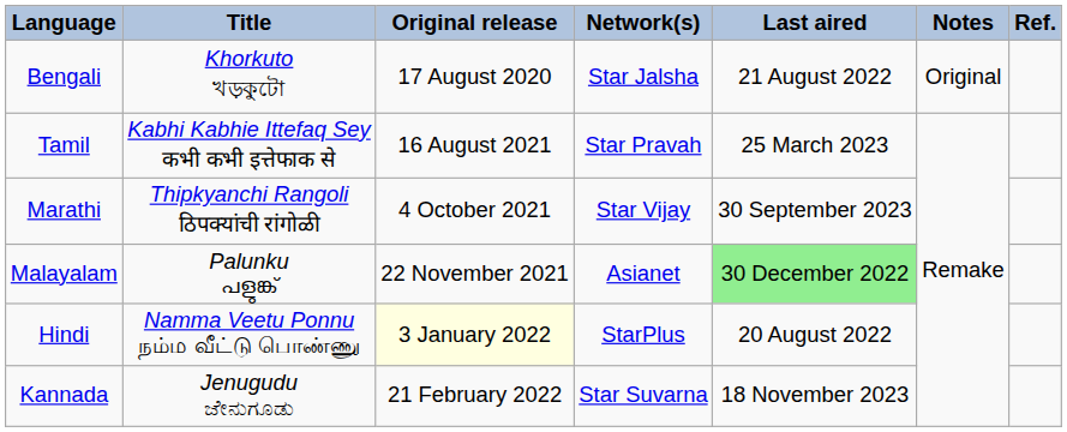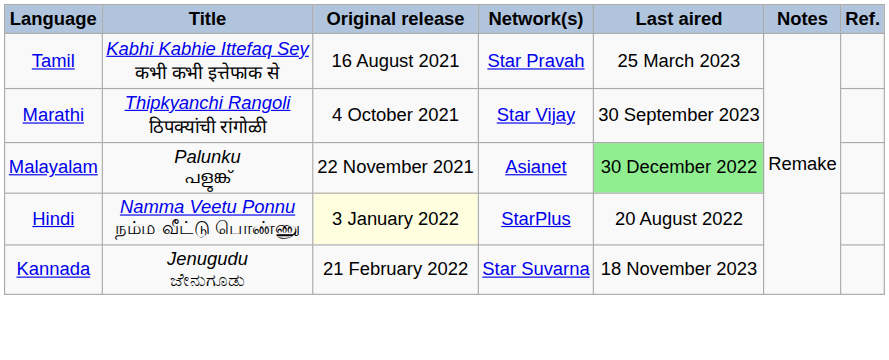- row: Bengali | Khorkuto খড়কুটো | 17 August 2020 | Star Jalsha | 21 August 2022 | Original
